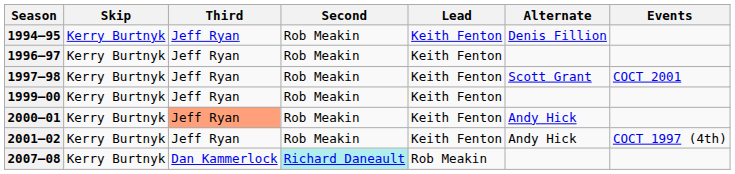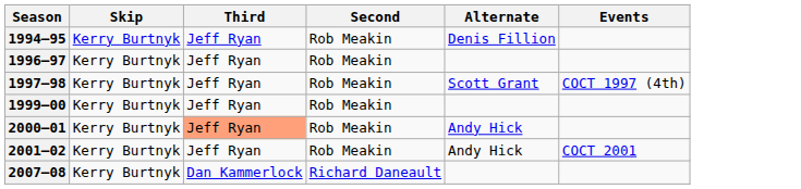- column: Lead | Keith Fenton | Keith Fenton | Keith Fenton | Keith Fenton | Keith Fenton | Keith Fenton | Rob Meakin
1997–98 | Events: COCT 2001 -> COCT 1997 (4th)
2001–02 | Events: COCT 1997 (4th) -> COCT 2001
2007–08 | Second: paleturquoise background -> no background
